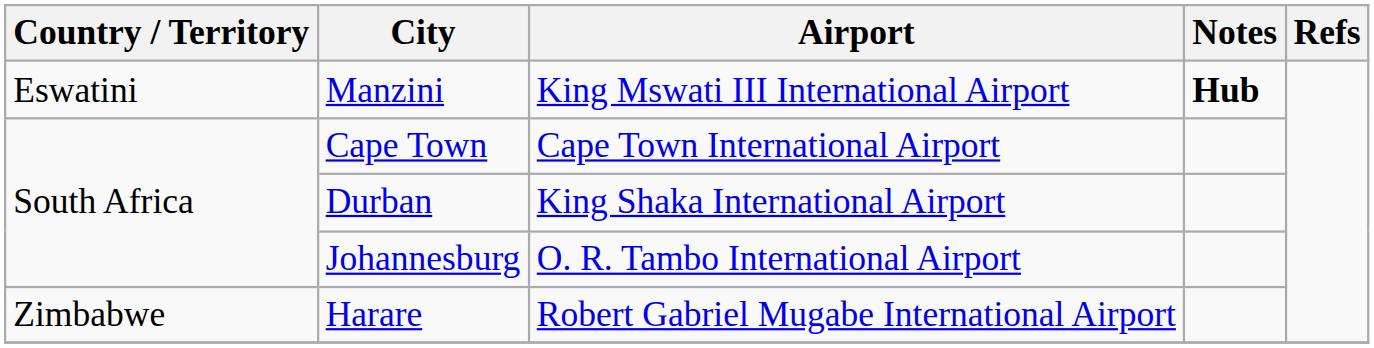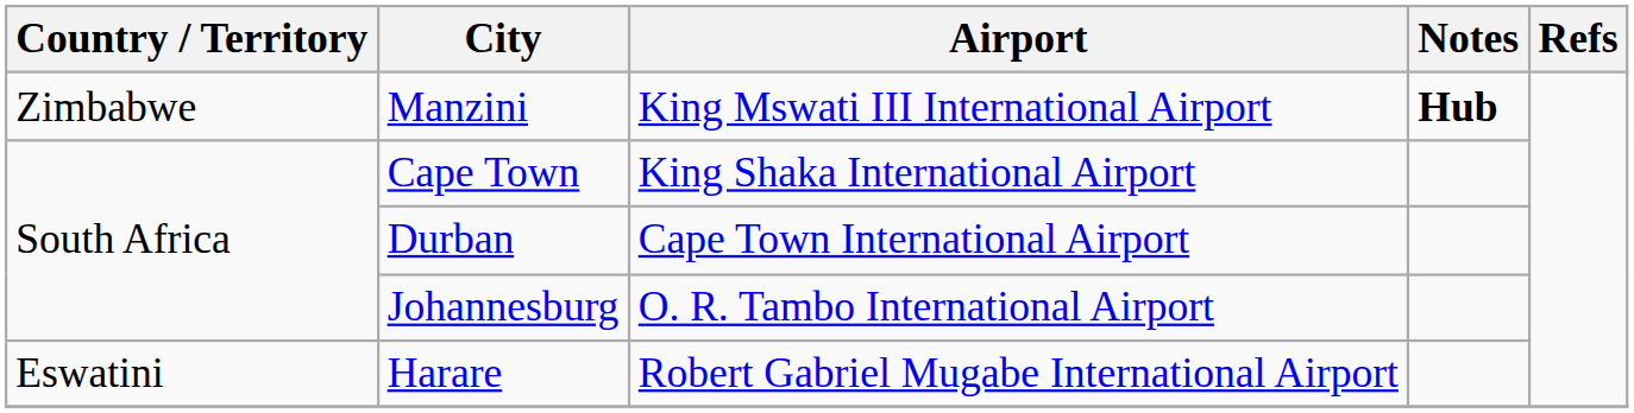Manzini | Country / Territory: Eswatini -> Zimbabwe
Cape Town | Airport: Cape Town International Airport -> King Shaka International Airport
Durban | Airport: King Shaka International Airport -> Cape Town International Airport
Harare | Country / Territory: Zimbabwe -> Eswatini
